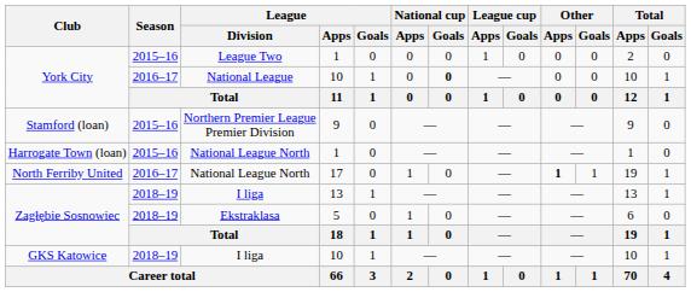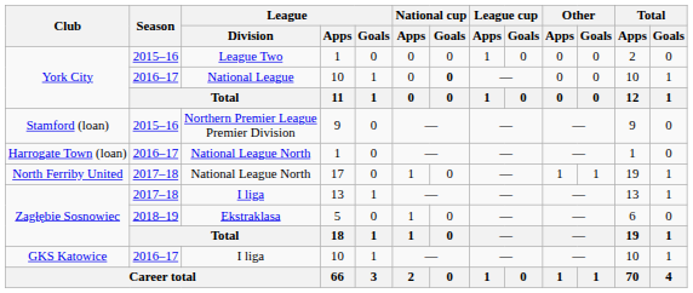Harrogate Town (loan) | Season: 2015–16 -> 2016–17
North Ferriby United | Season: 2016–17 -> 2017–18
North Ferriby United | Other / Apps: bold -> normal
Zagłębie Sosnowiec / I liga | Season: 2018–19 -> 2017–18
GKS Katowice | Season: 2018–19 -> 2016–17
